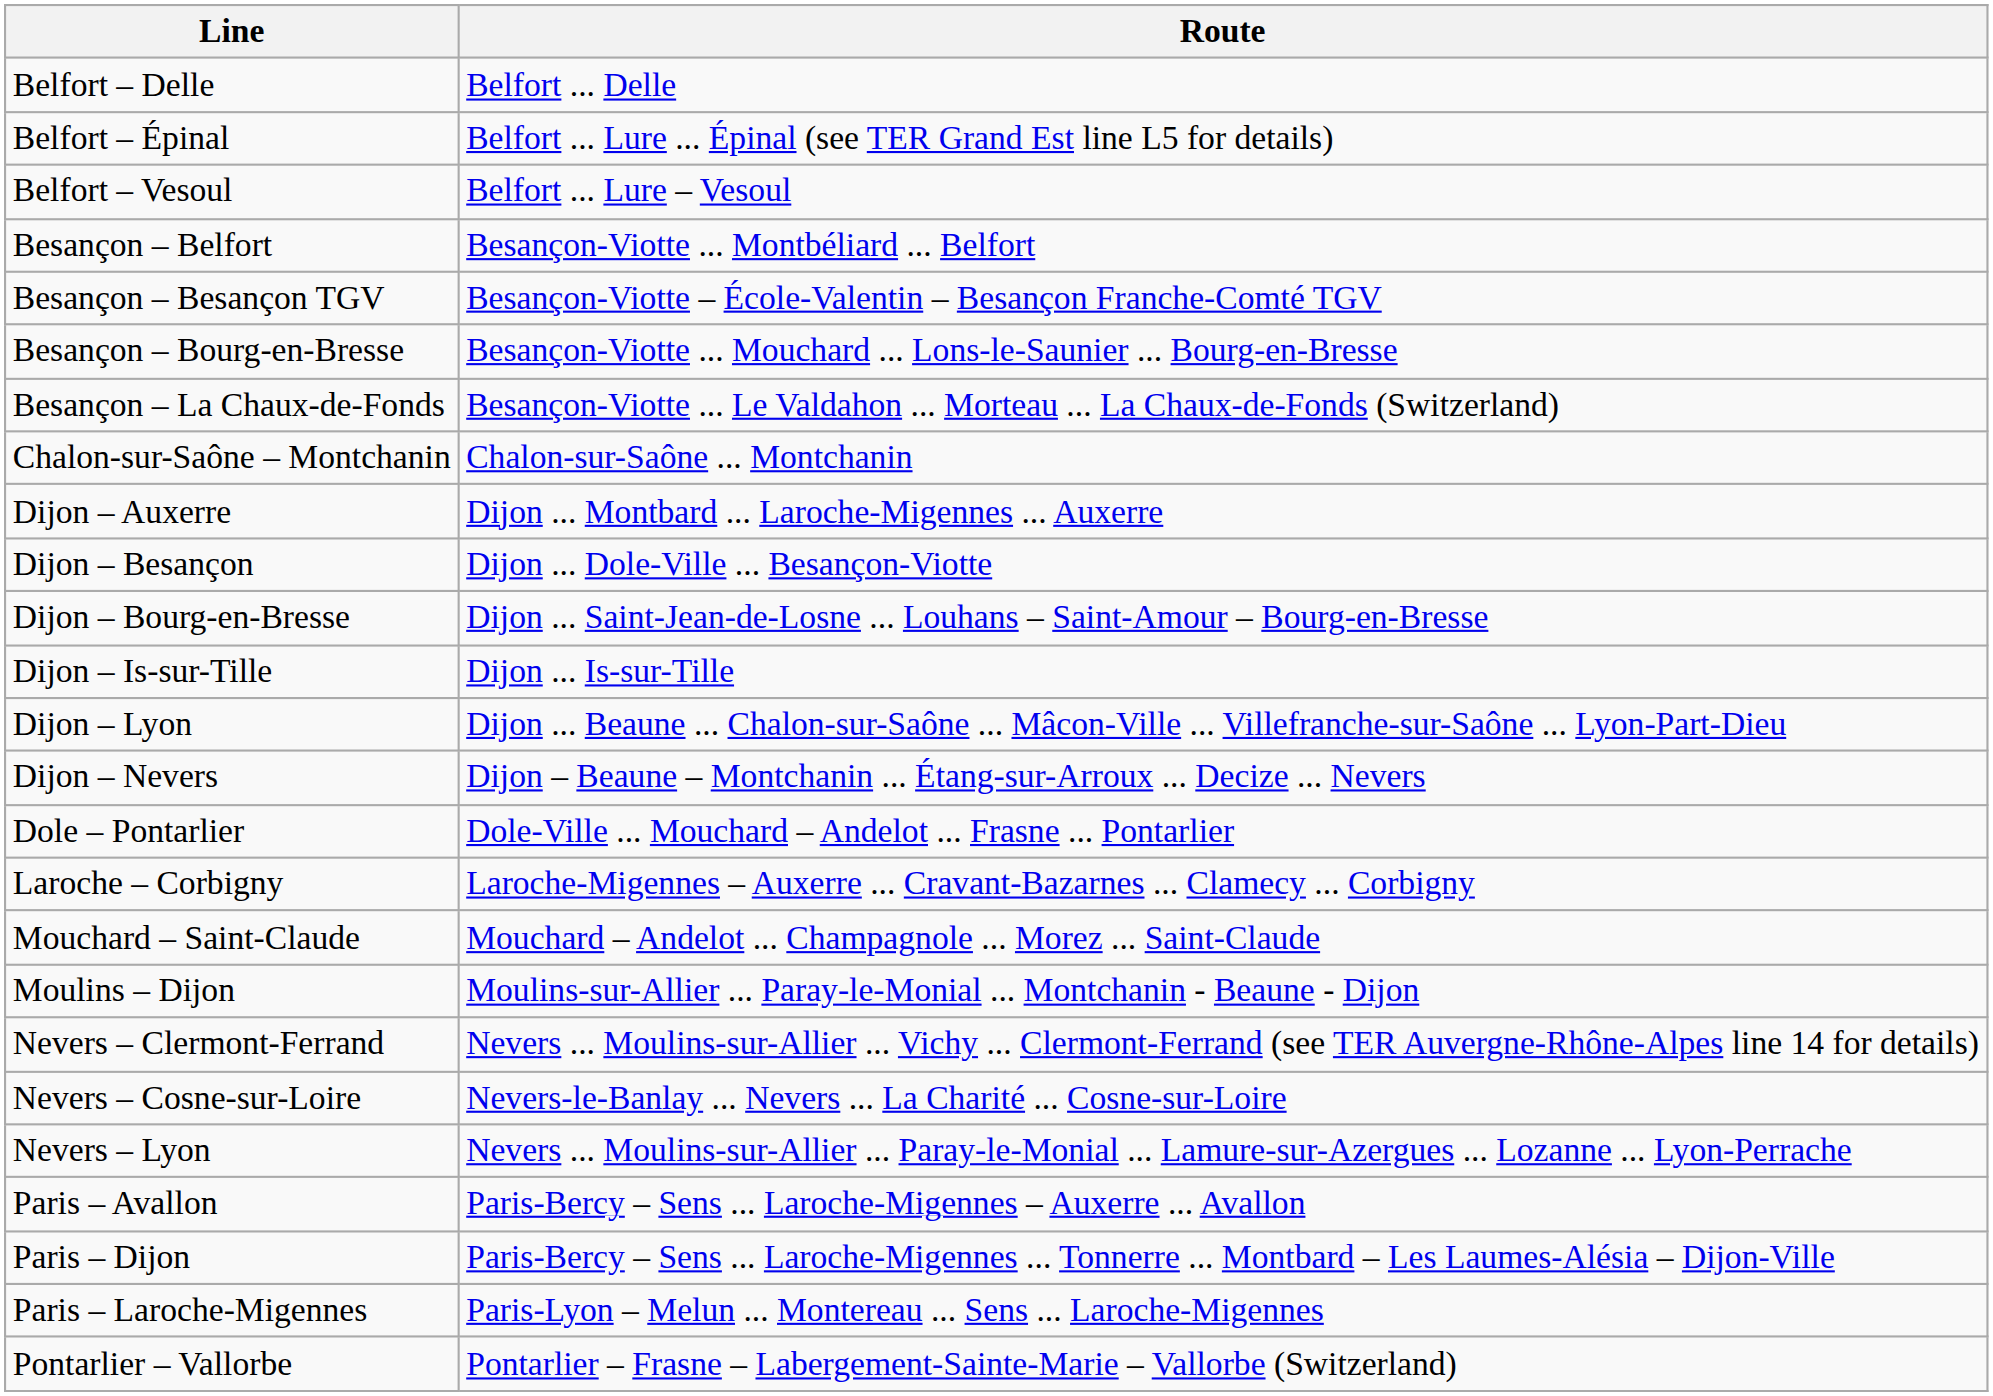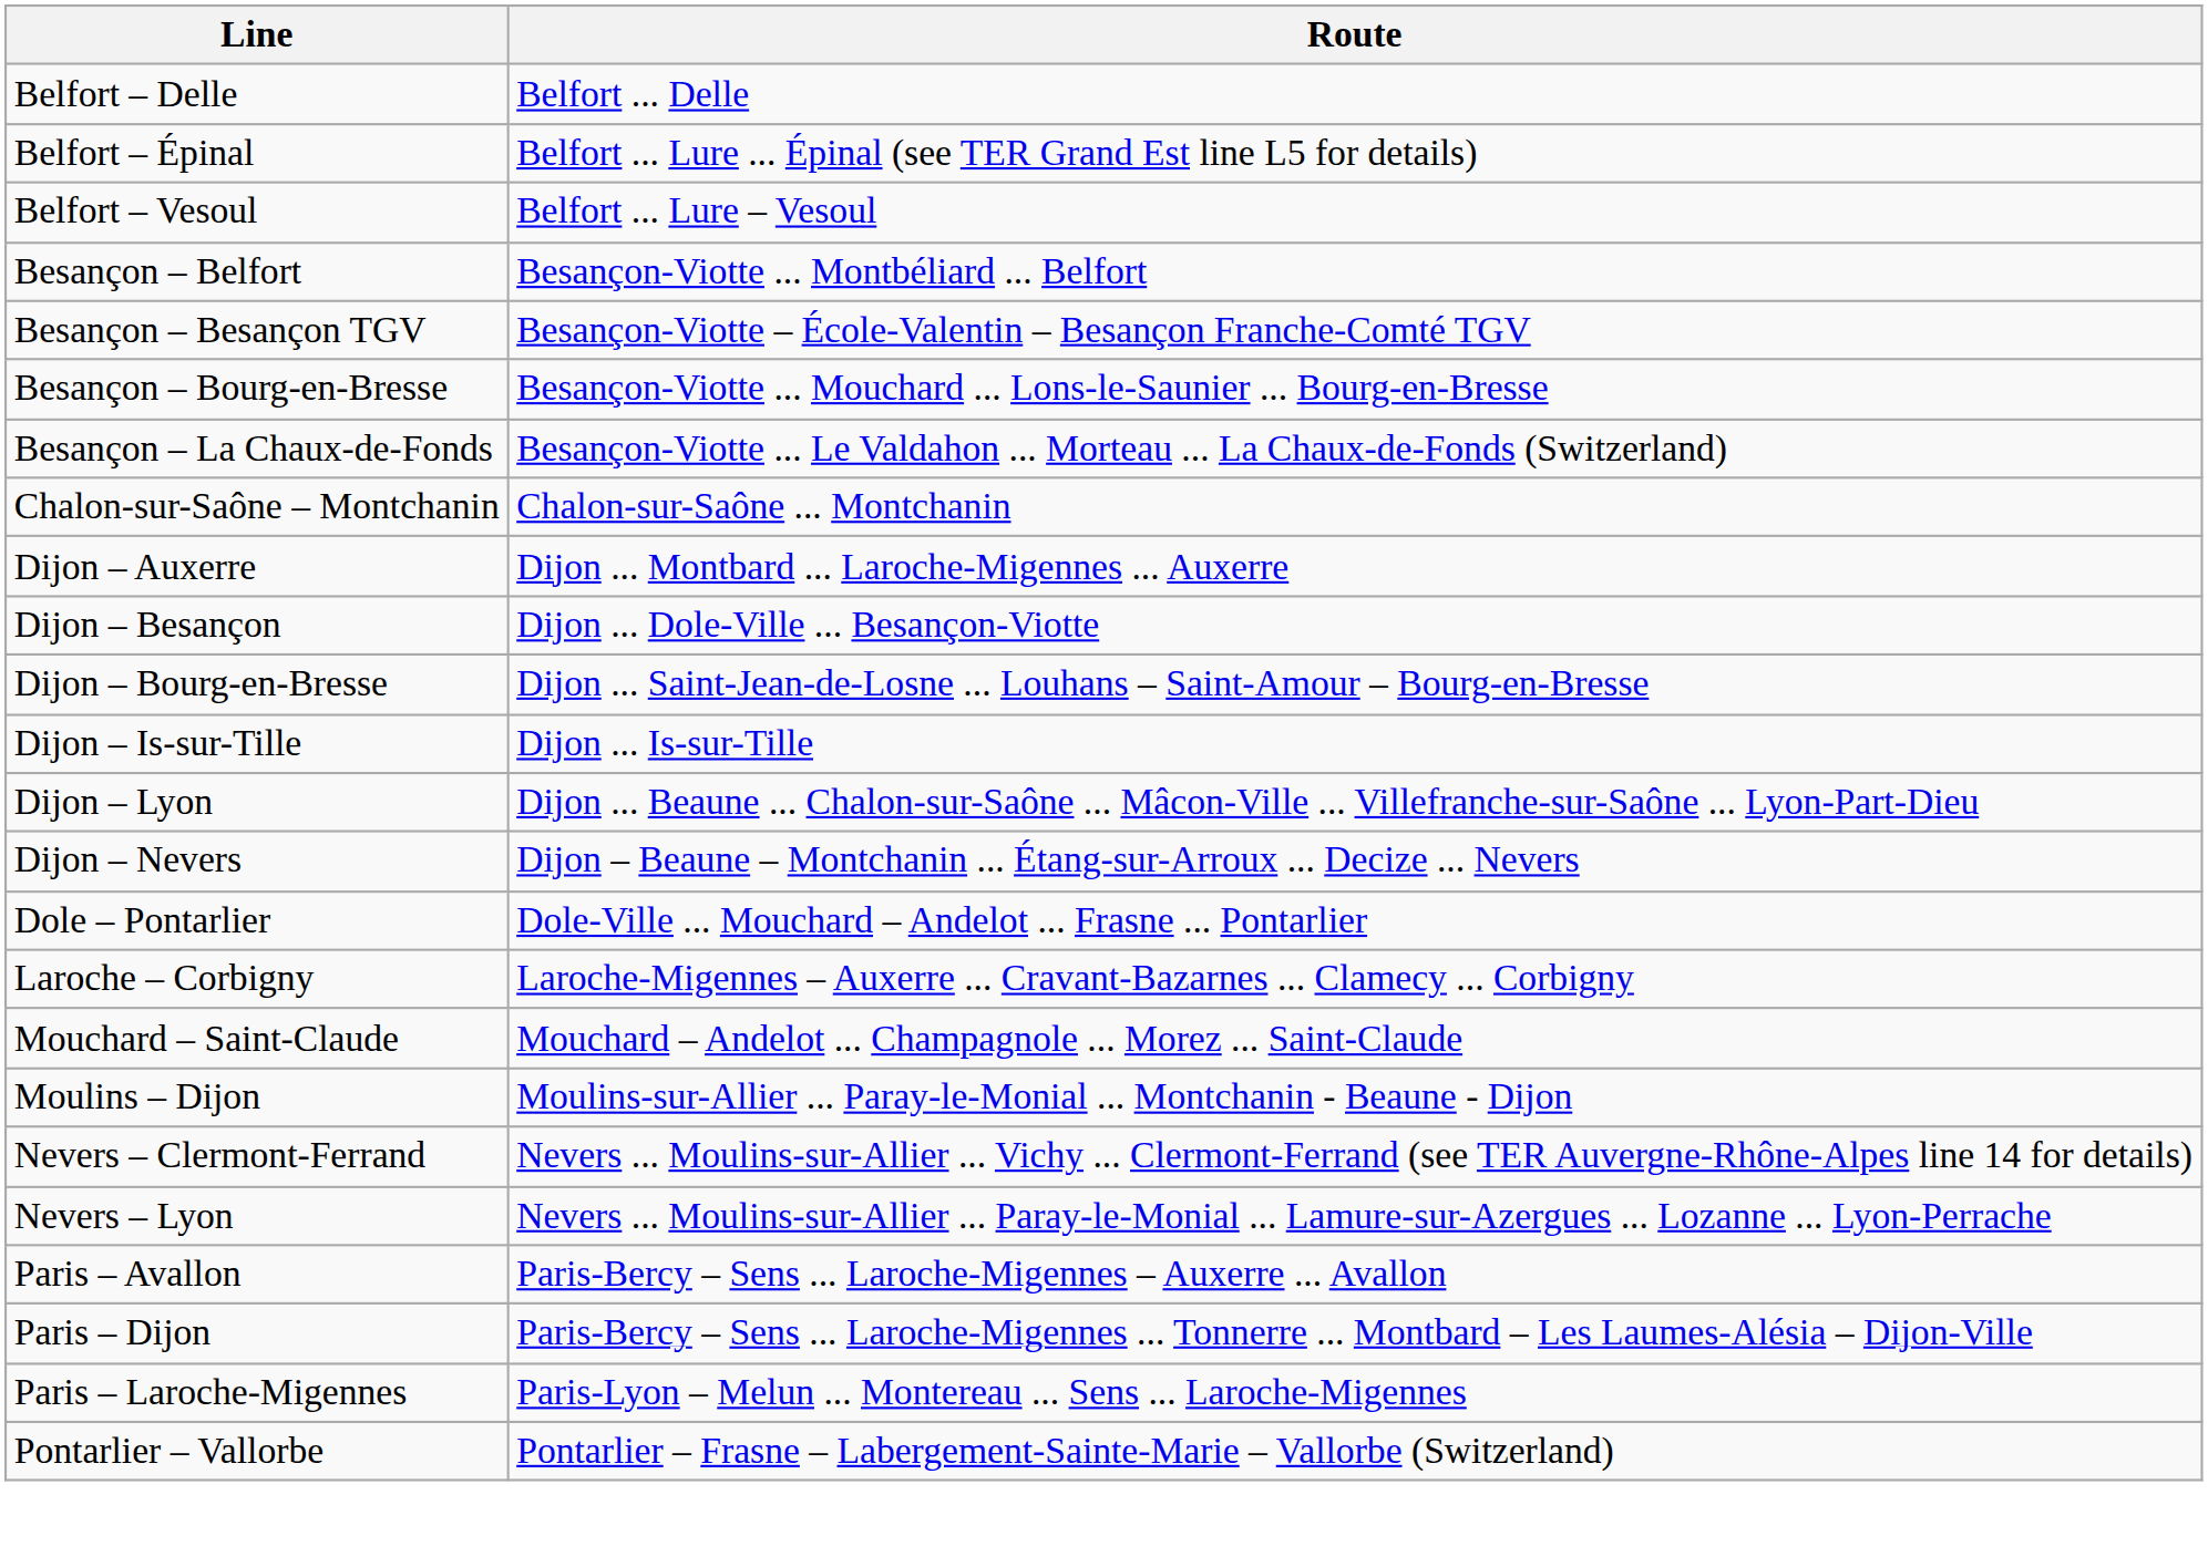- row: Nevers – Cosne-sur-Loire | Nevers-le-Banlay ... Nevers ... La Charité ... Cosne-sur-Loire
